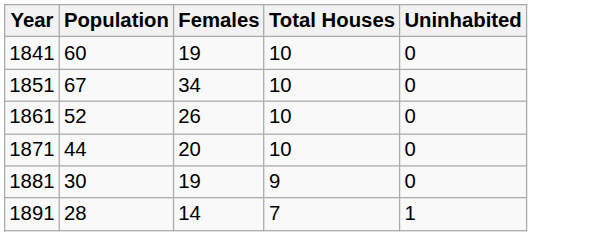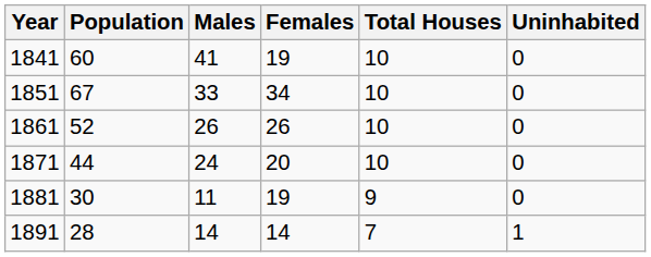+ column: Males | 41 | 33 | 26 | 24 | 11 | 14
